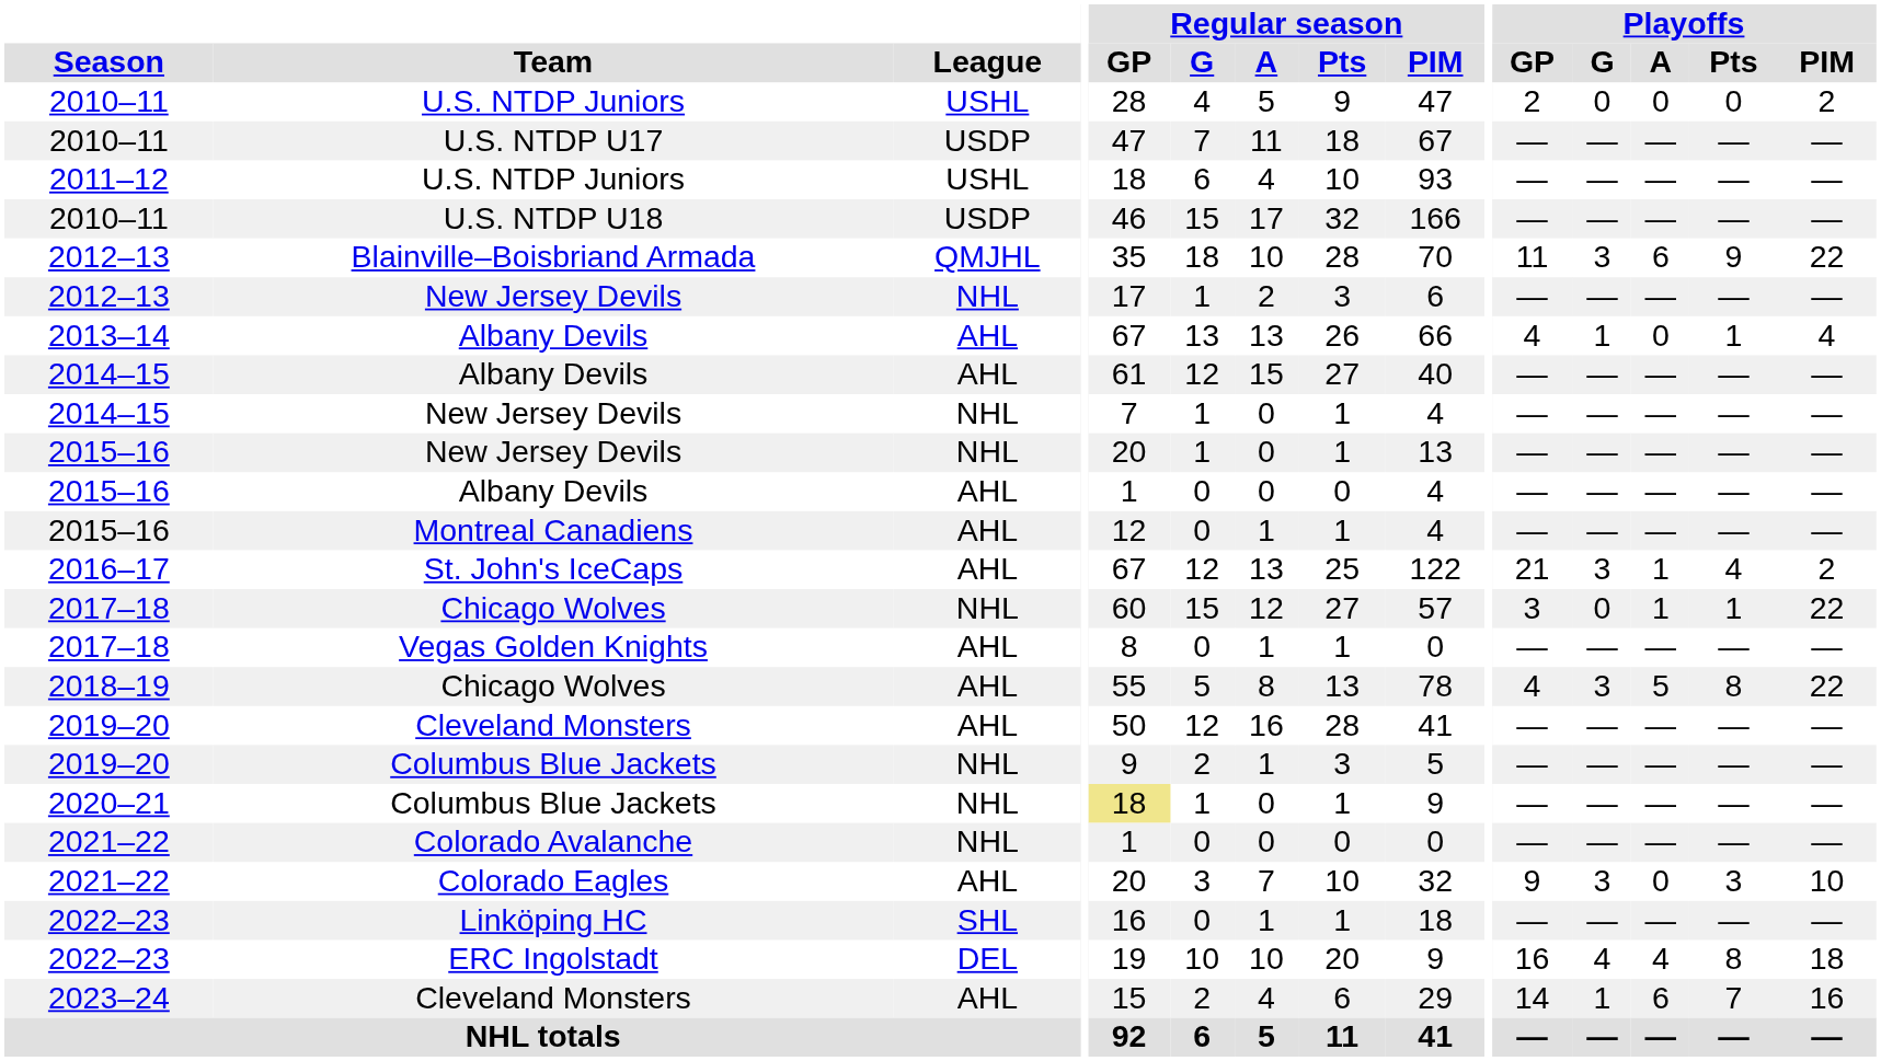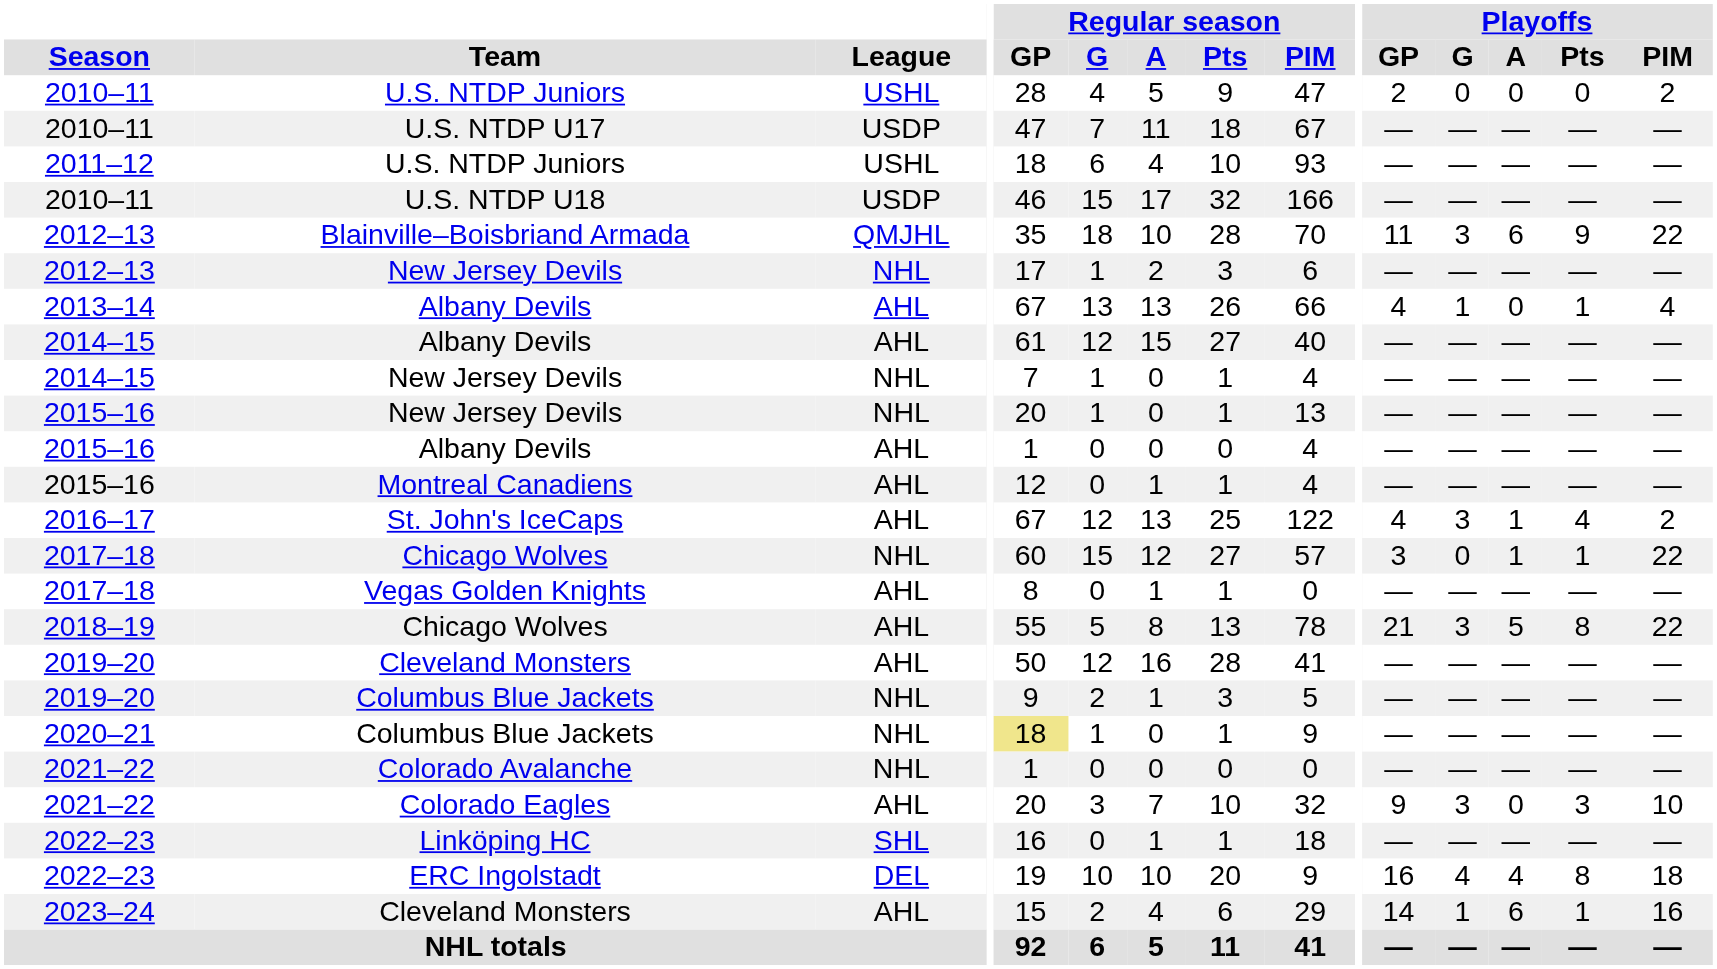St. John's IceCaps | Playoffs / GP: 21 -> 4
2018–19 / Chicago Wolves | Playoffs / GP: 4 -> 21
2023–24 / Cleveland Monsters | Playoffs / Pts: 7 -> 1
